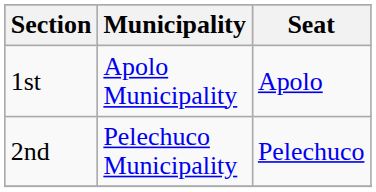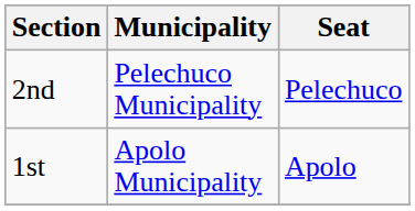rows swapped: 1st <-> 2nd
